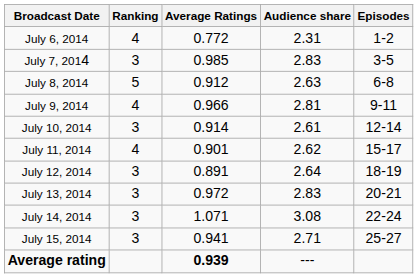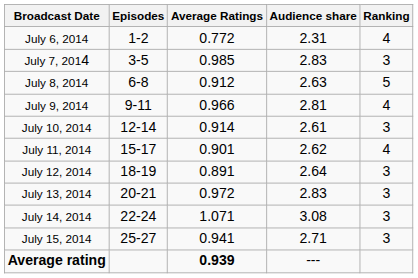columns swapped: Episodes <-> Ranking
